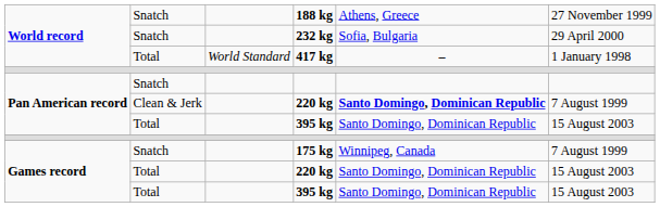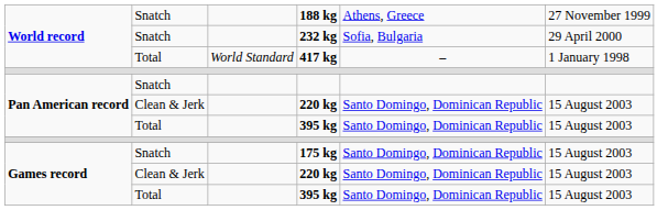Pan American record / 220 kg | column 5: bold -> normal
Pan American record / 220 kg | column 6: 7 August 1999 -> 15 August 2003
175 kg | column 5: Winnipeg, Canada -> Santo Domingo, Dominican Republic
175 kg | column 6: 7 August 1999 -> 15 August 2003
Games record / 220 kg | column 2: Total -> Clean & Jerk
